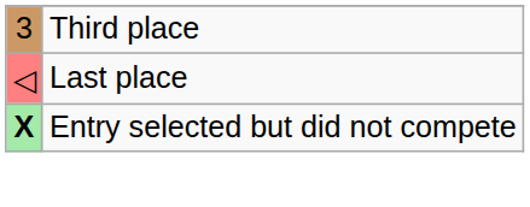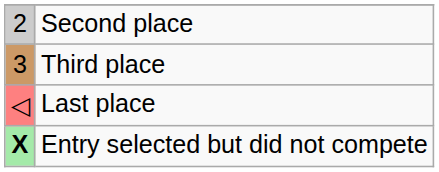+ row: 2 | Second place
